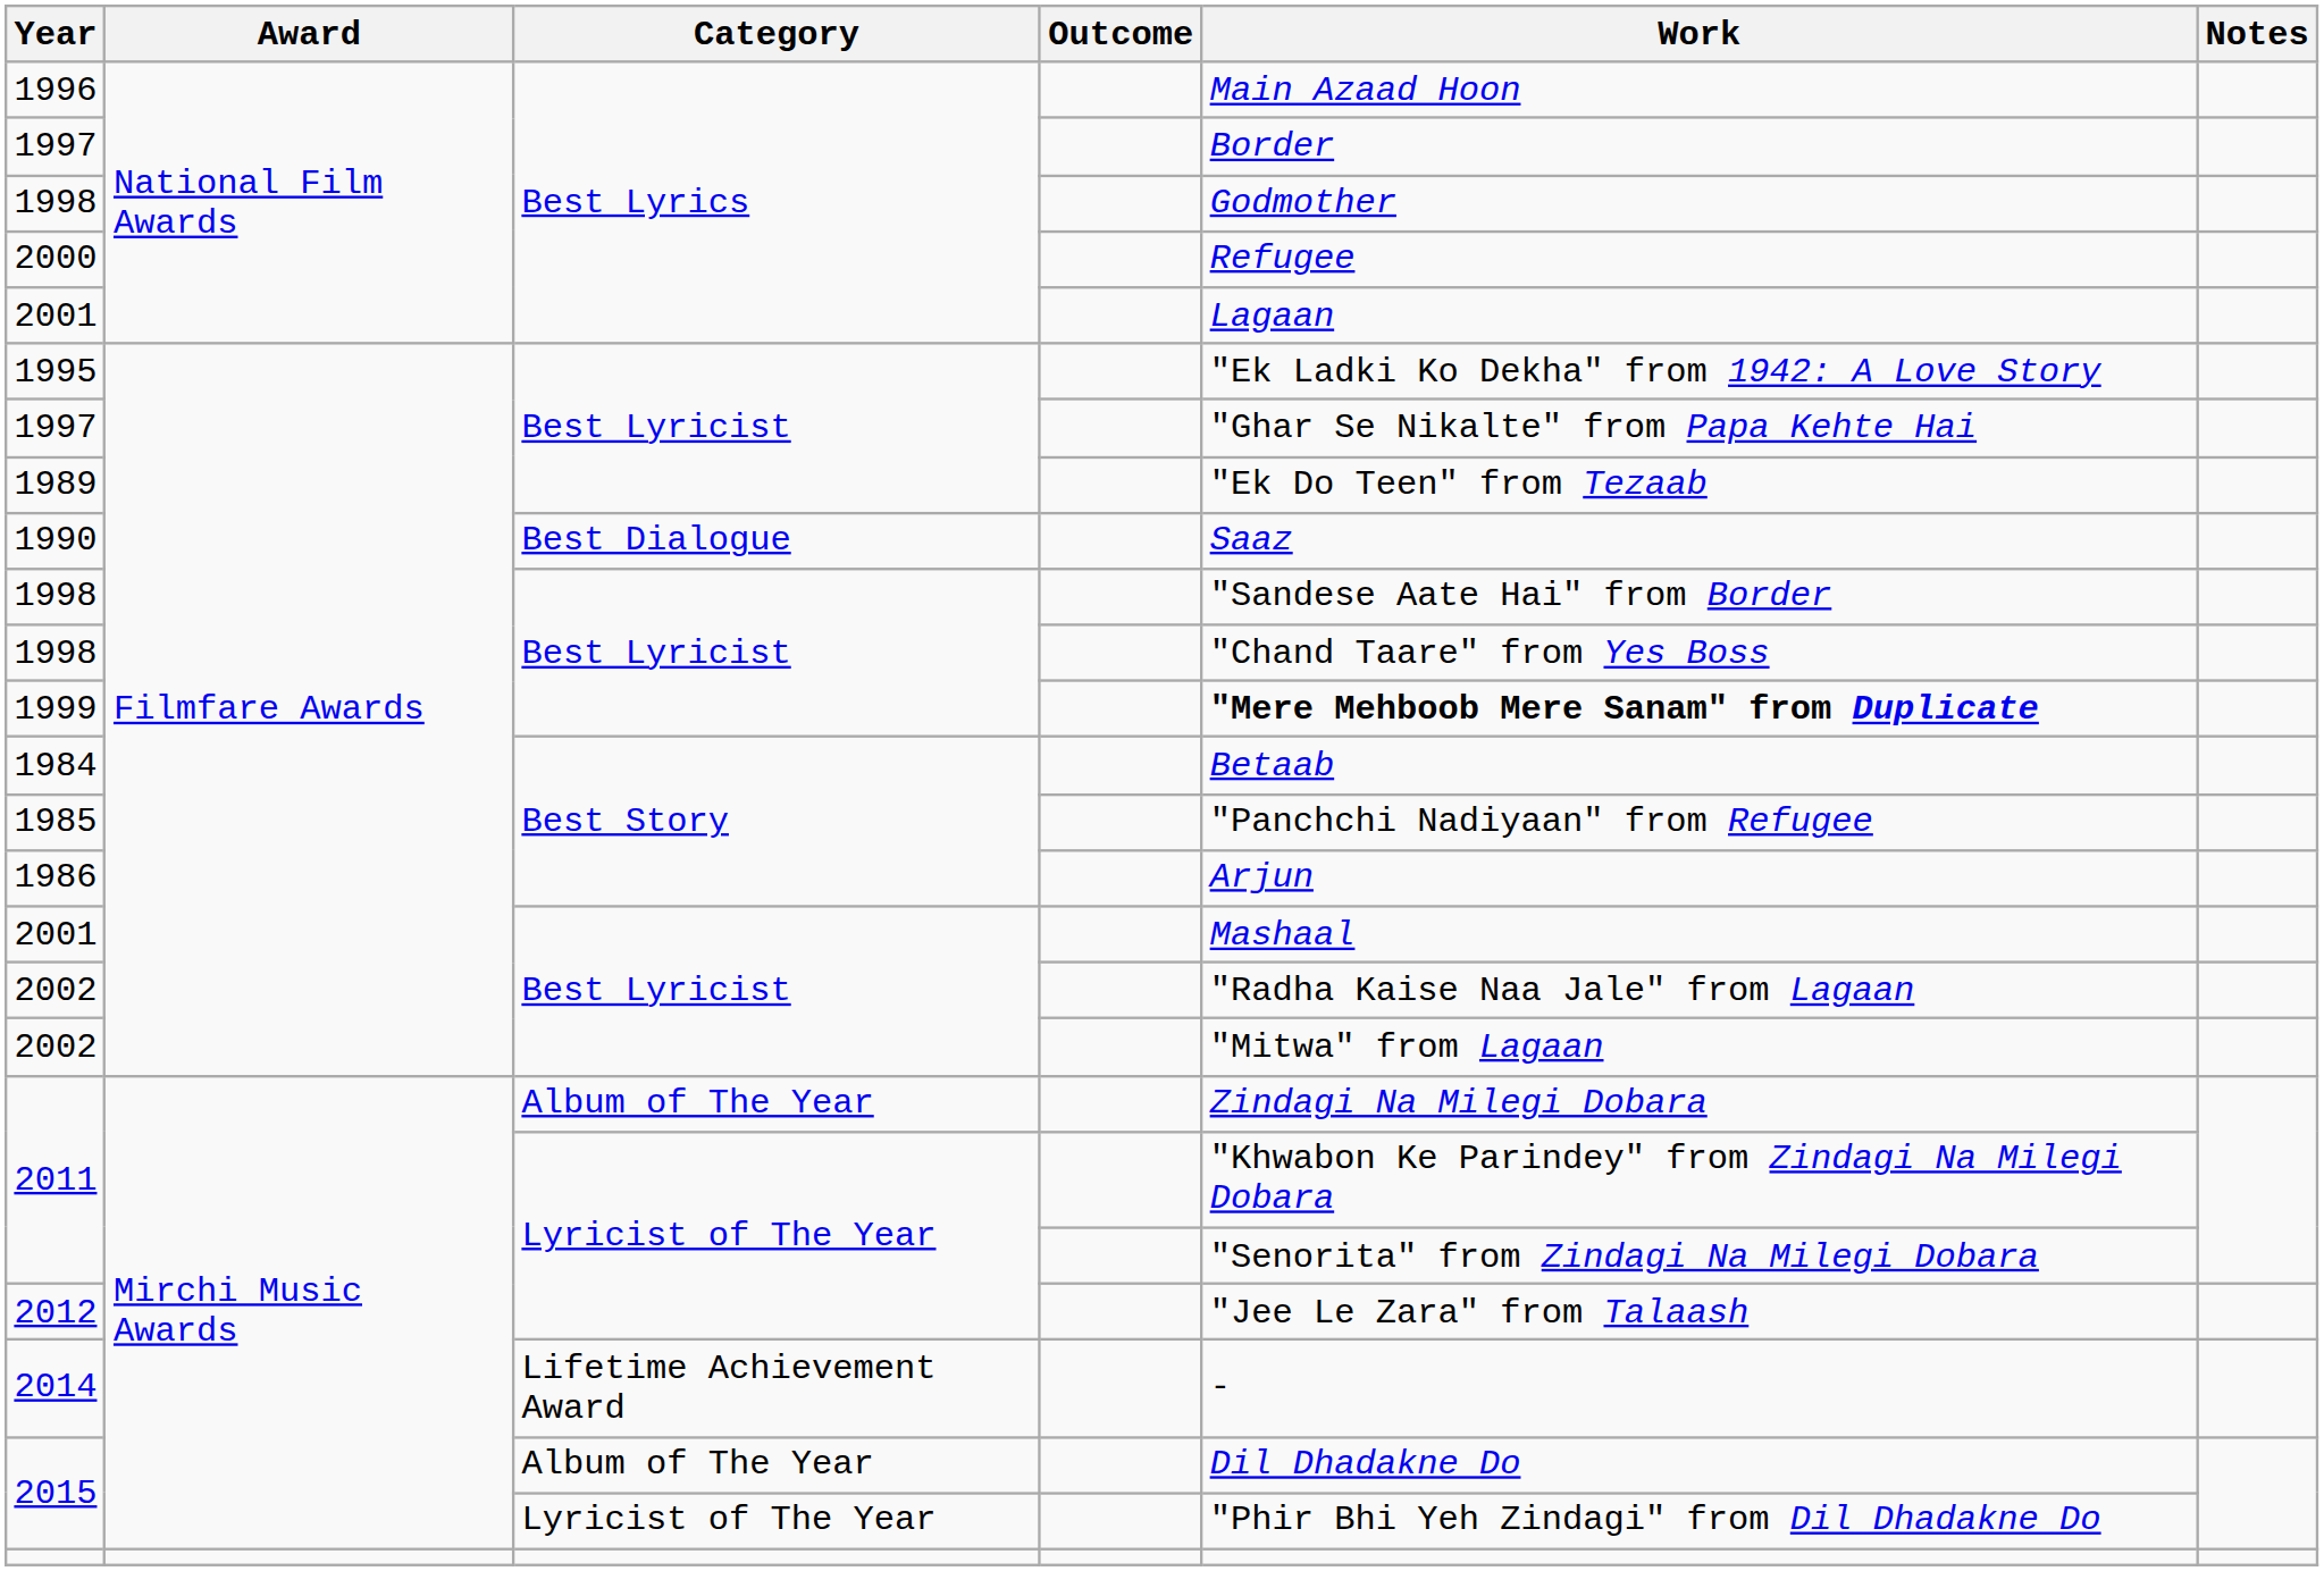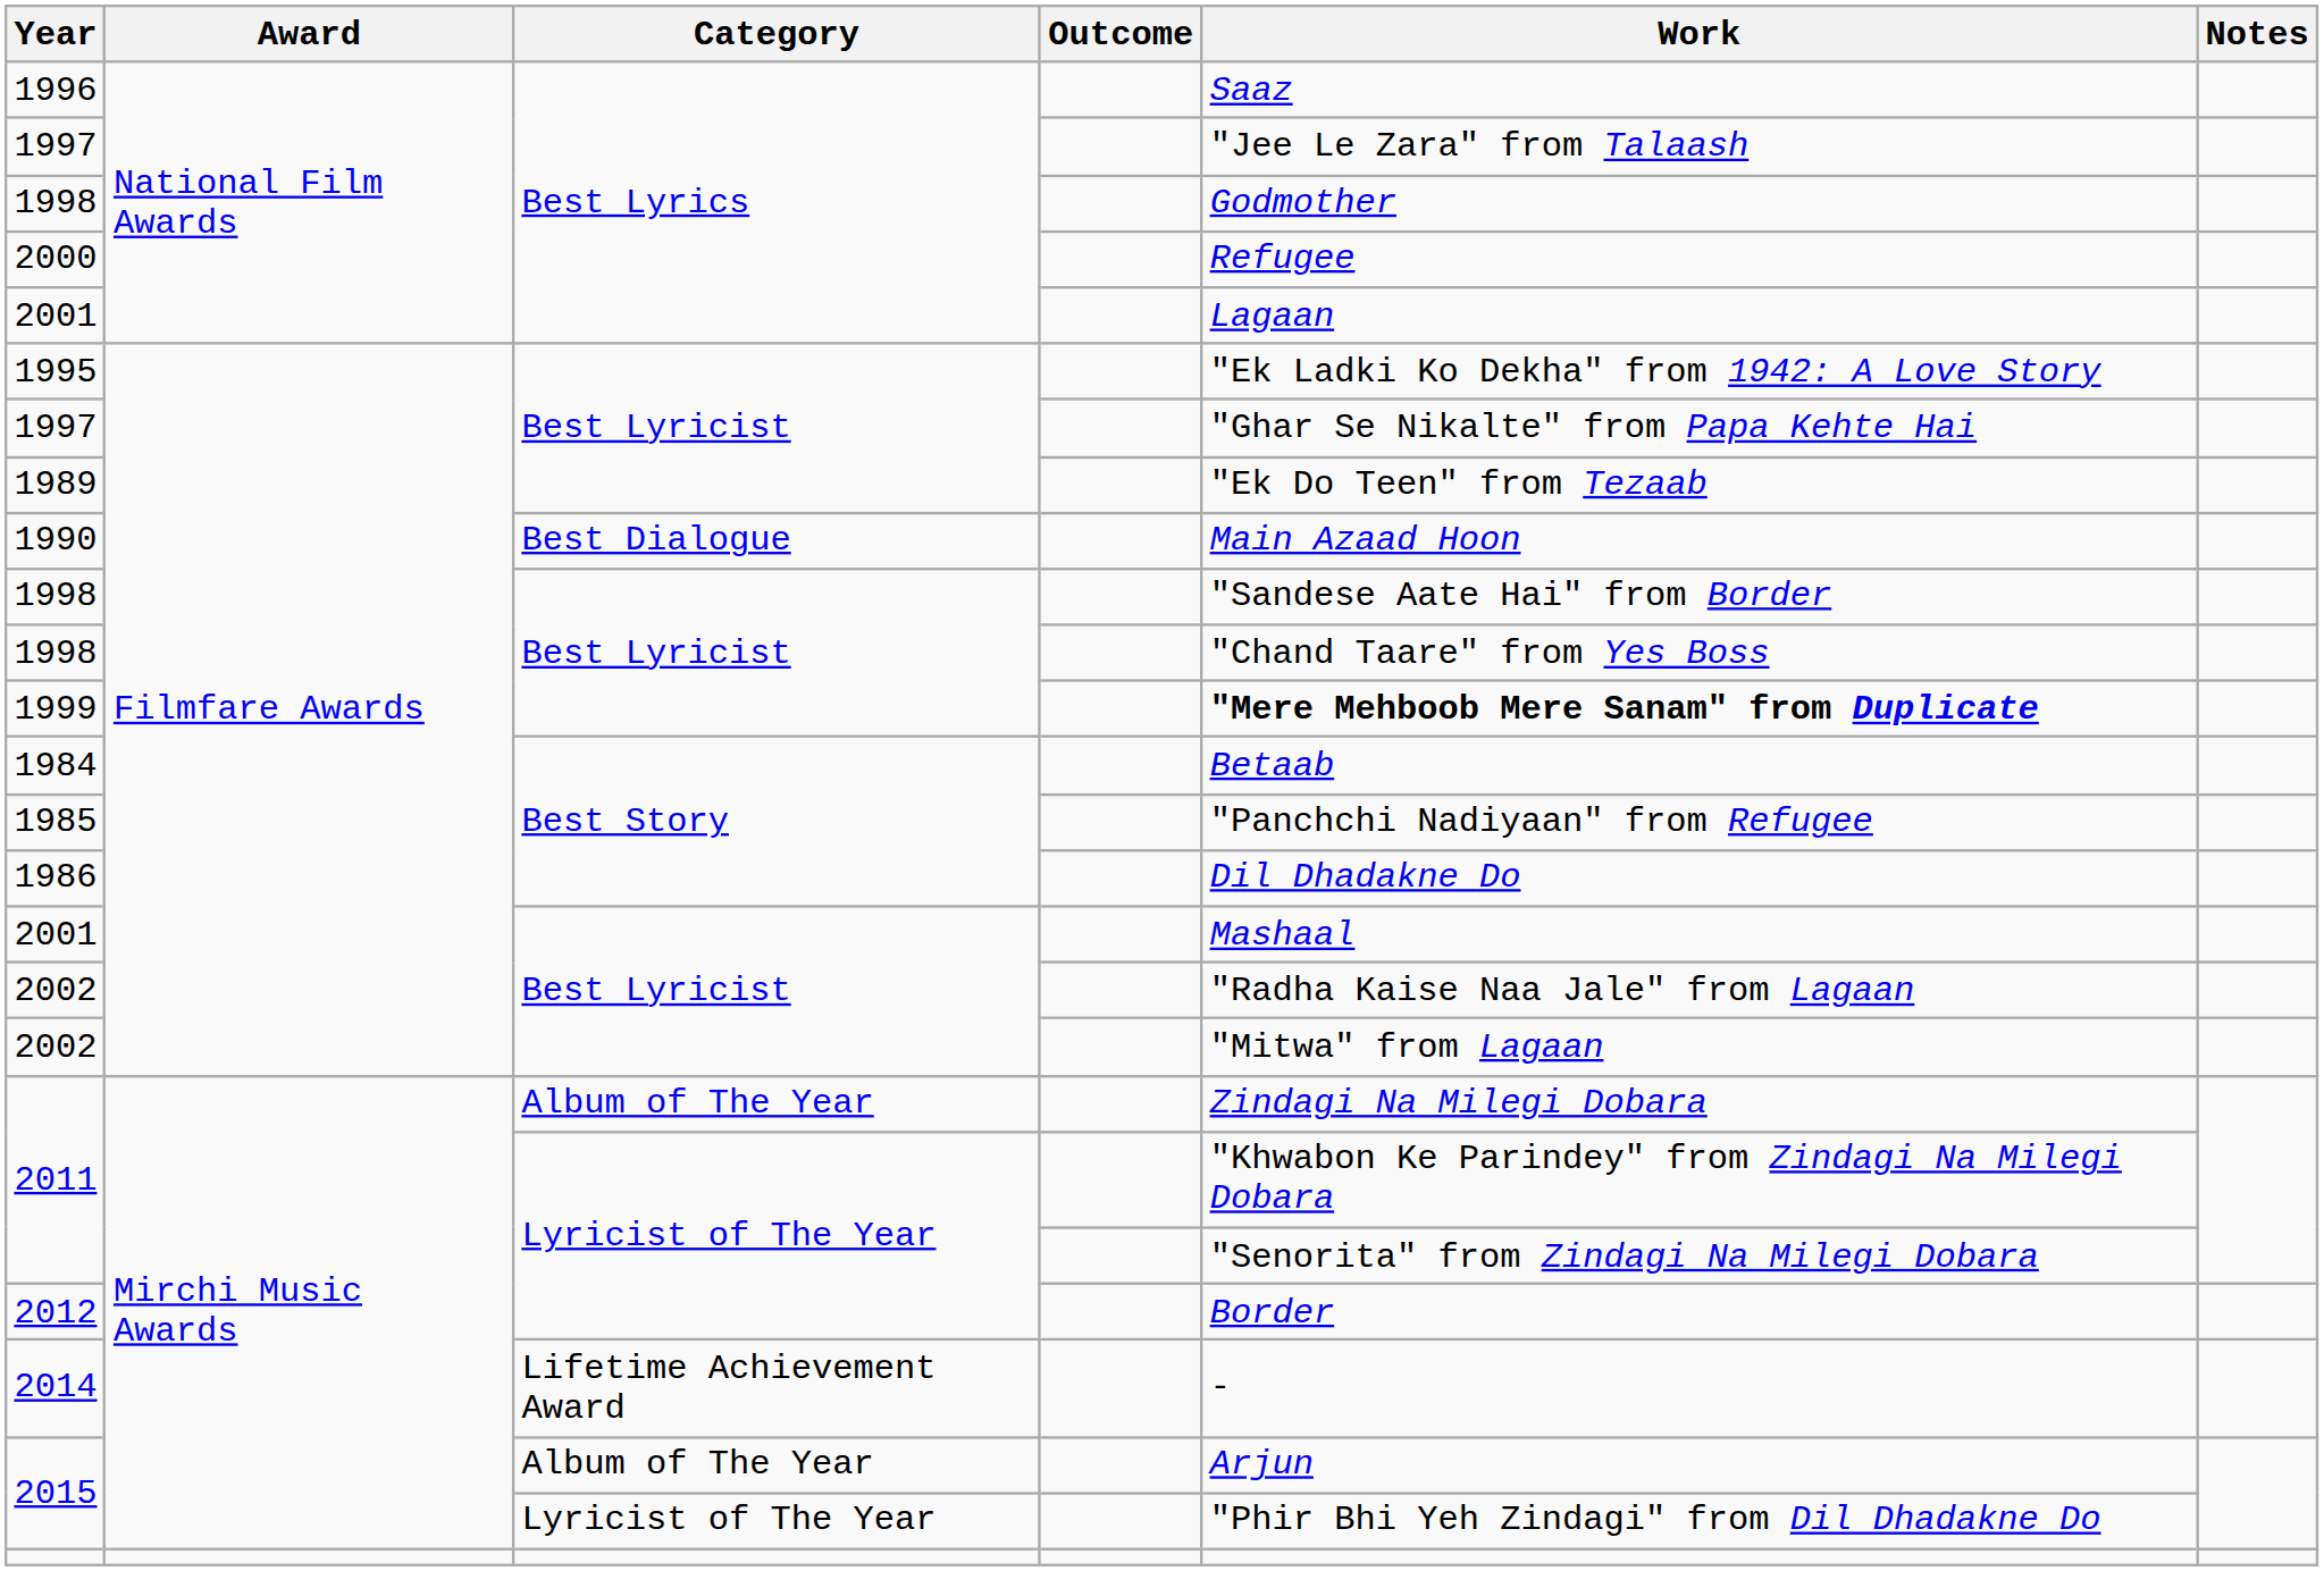1996 | Work: Main Azaad Hoon -> Saaz
1997 / Best Lyrics | Work: Border -> "Jee Le Zara" from Talaash
1990 | Work: Saaz -> Main Azaad Hoon
1986 | Work: Arjun -> Dil Dhadakne Do
2012 | Work: "Jee Le Zara" from Talaash -> Border
2015 / Album of The Year | Work: Dil Dhadakne Do -> Arjun
